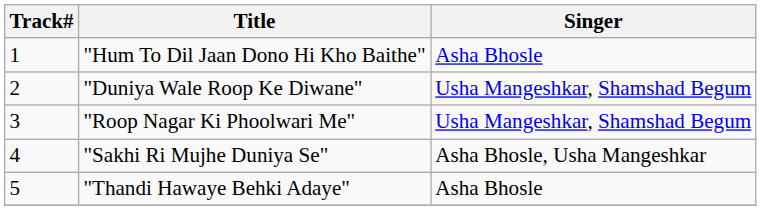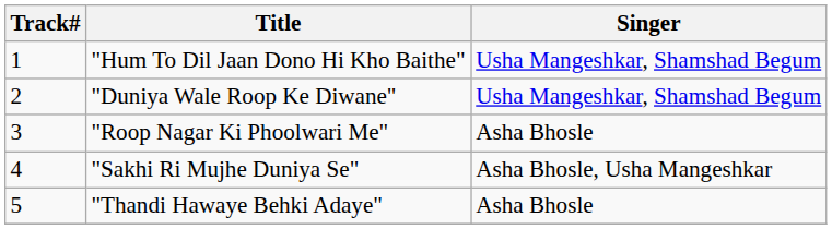"Hum To Dil Jaan Dono Hi Kho Baithe" | Singer: Asha Bhosle -> Usha Mangeshkar, Shamshad Begum
"Roop Nagar Ki Phoolwari Me" | Singer: Usha Mangeshkar, Shamshad Begum -> Asha Bhosle
